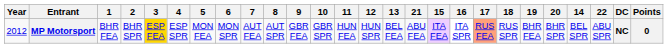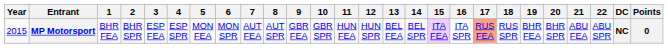columns swapped: 14 <-> 21
MP Motorsport | Year: 2012 -> 2015
MP Motorsport | 3: gold background -> no background
